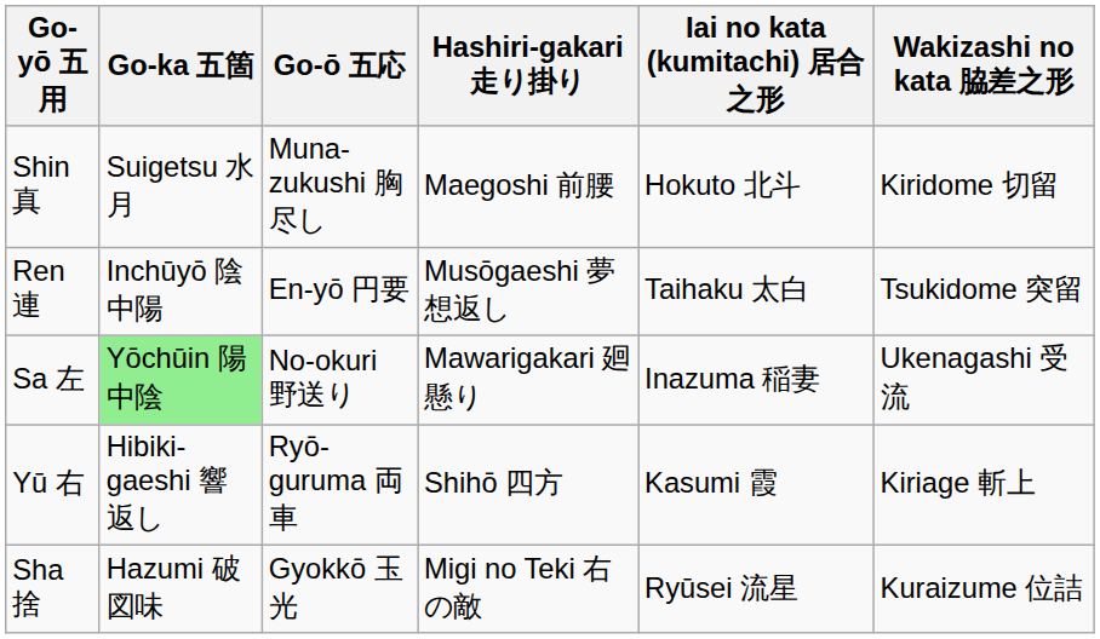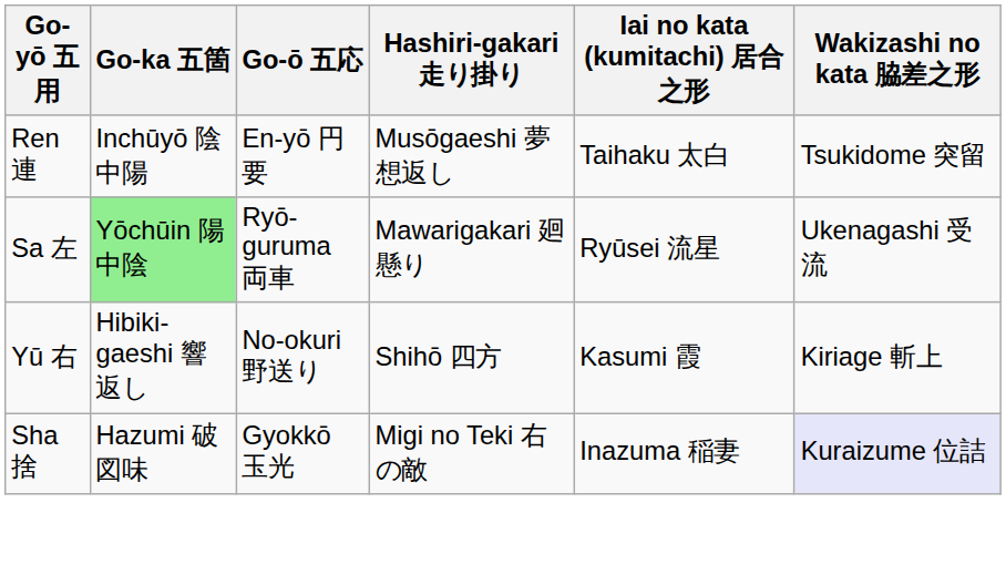- row: Shin 真 | Suigetsu 水月 | Muna-zukushi 胸尽し | Maegoshi 前腰 | Hokuto 北斗 | Kiridome 切留
Sa 左 | Go-ō 五応: No-okuri 野送り -> Ryō-guruma 両車
Sa 左 | Iai no kata (kumitachi) 居合之形: Inazuma 稲妻 -> Ryūsei 流星
Yū 右 | Go-ō 五応: Ryō-guruma 両車 -> No-okuri 野送り
Sha 捨 | Iai no kata (kumitachi) 居合之形: Ryūsei 流星 -> Inazuma 稲妻
Sha 捨 | Wakizashi no kata 脇差之形: no background -> lavender background
